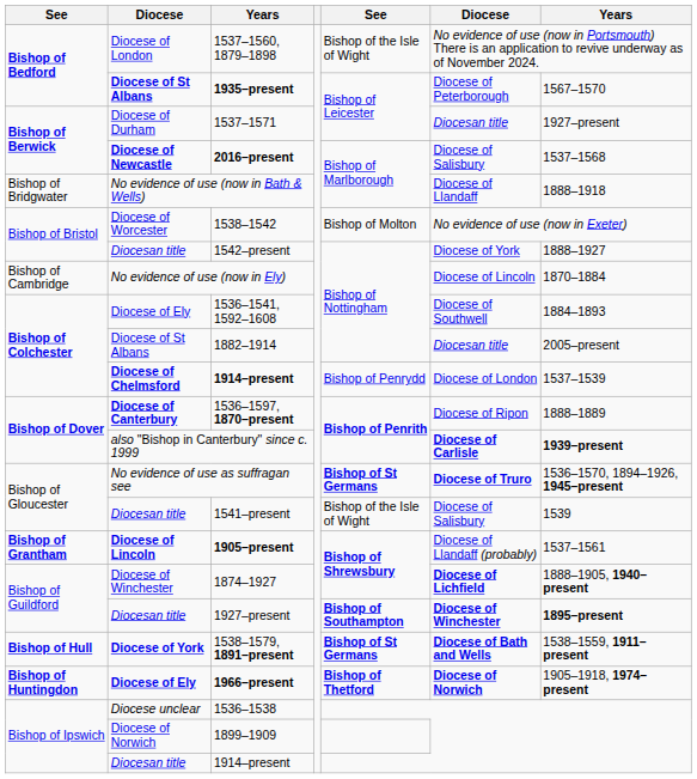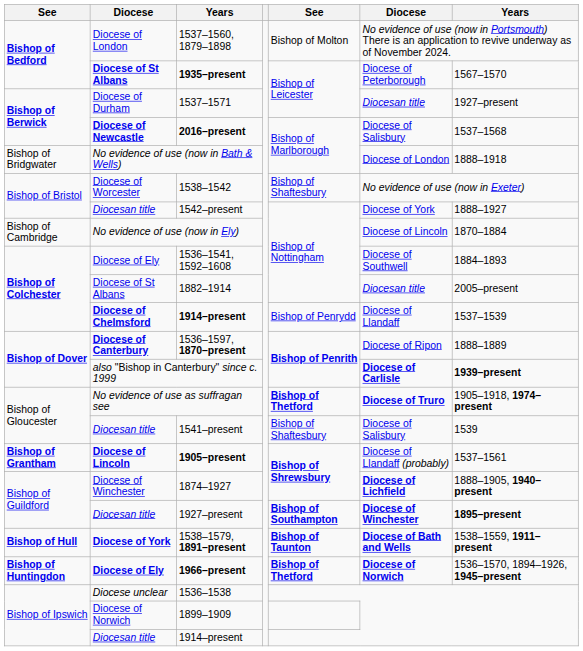1537–1560, 1879–1898 | column 5: Bishop of the Isle of Wight -> Bishop of Molton
No evidence of use (now in Bath & Wells) | column 6: Diocese of Llandaff -> Diocese of London
1538–1542 | column 5: Bishop of Molton -> Bishop of Shaftesbury
Diocese of Chelmsford / 1914–present | column 6: Diocese of London -> Diocese of Llandaff
No evidence of use as suffragan see | column 5: Bishop of St Germans -> Bishop of Thetford
No evidence of use as suffragan see | column 7: 1536–1570, 1894–1926, 1945–present -> 1905–1918, 1974–present
1541–present | column 5: Bishop of the Isle of Wight -> Bishop of Shaftesbury
1538–1579, 1891–present | column 5: Bishop of St Germans -> Bishop of Taunton
1966–present | column 7: 1905–1918, 1974–present -> 1536–1570, 1894–1926, 1945–present
